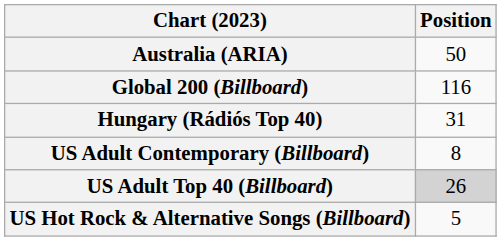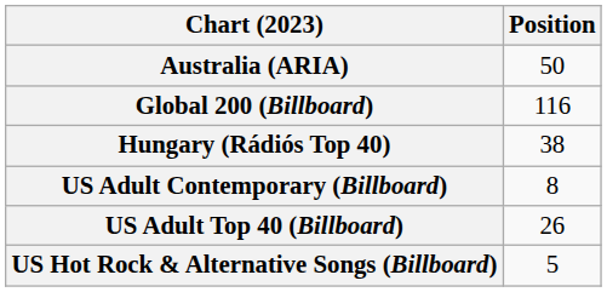Hungary (Rádiós Top 40) | Position: 31 -> 38
US Adult Top 40 (Billboard) | Position: lightgrey background -> no background
